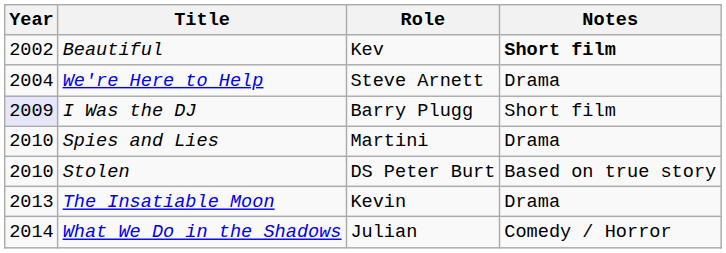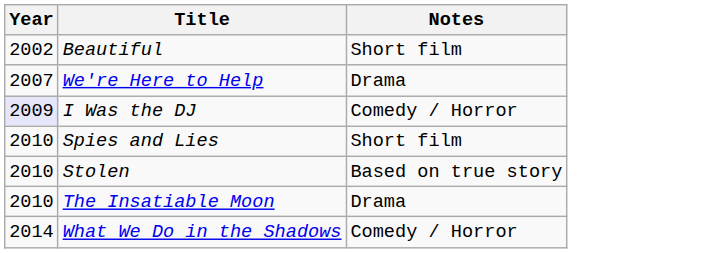- column: Role | Kev | Steve Arnett | Barry Plugg | Martini | DS Peter Burt | Kevin | Julian
Beautiful | Notes: bold -> normal
We're Here to Help | Year: 2004 -> 2007
I Was the DJ | Notes: Short film -> Comedy / Horror
Spies and Lies | Notes: Drama -> Short film
The Insatiable Moon | Year: 2013 -> 2010
